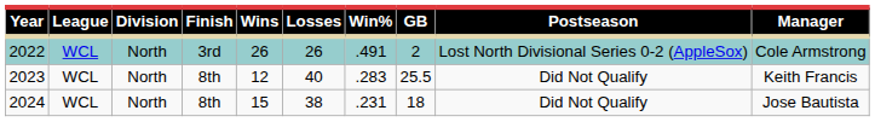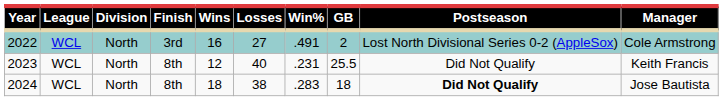2022 | Wins: 26 -> 16
2022 | Losses: 26 -> 27
2023 | Win%: .283 -> .231
2024 | Wins: 15 -> 18
2024 | Win%: .231 -> .283
2024 | Postseason: normal -> bold
